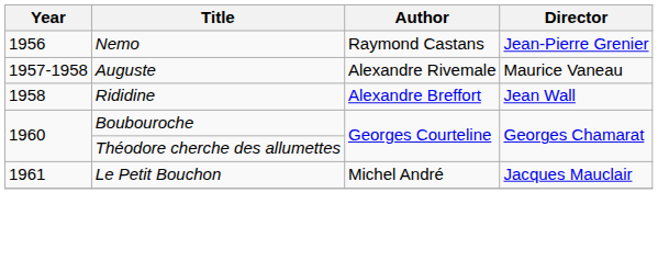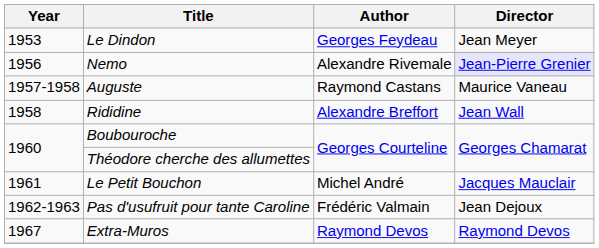+ row: 1953 | Le Dindon | Georges Feydeau | Jean Meyer
Nemo | Author: Raymond Castans -> Alexandre Rivemale
Nemo | Director: no background -> lavender background
Auguste | Author: Alexandre Rivemale -> Raymond Castans
+ row: 1962-1963 | Pas d'usufruit pour tante Caroline | Frédéric Valmain | Jean Dejoux
+ row: 1967 | Extra-Muros | Raymond Devos | Raymond Devos
